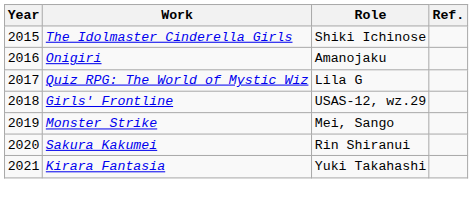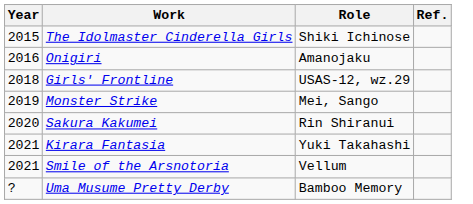- row: 2017 | Quiz RPG: The World of Mystic Wiz | Lila G
+ row: 2021 | Smile of the Arsnotoria | Vellum
+ row: ? | Uma Musume Pretty Derby | Bamboo Memory
